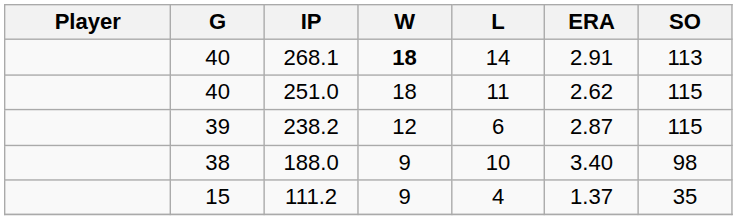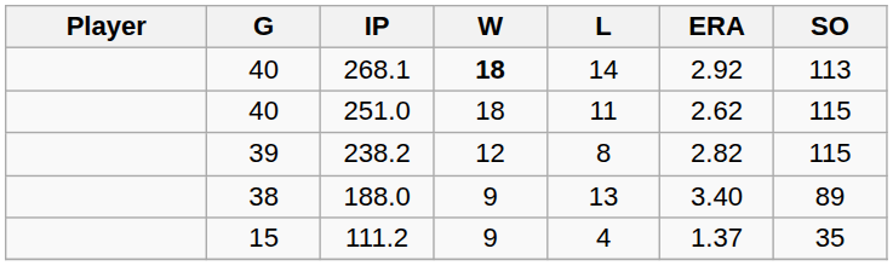268.1 | ERA: 2.91 -> 2.92
238.2 | L: 6 -> 8
238.2 | ERA: 2.87 -> 2.82
188.0 | L: 10 -> 13
188.0 | SO: 98 -> 89
